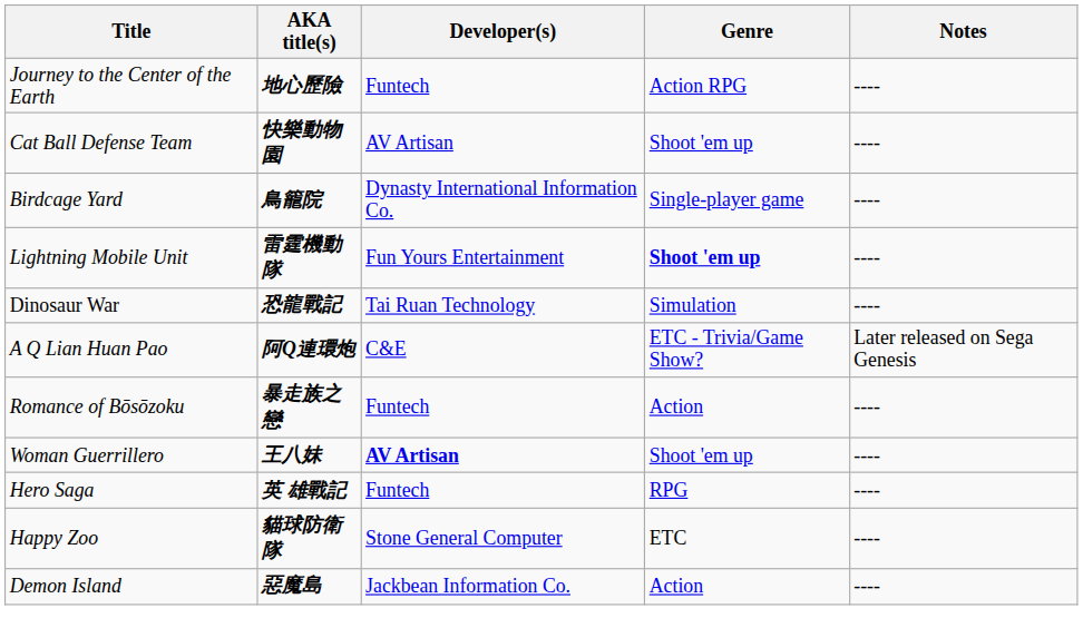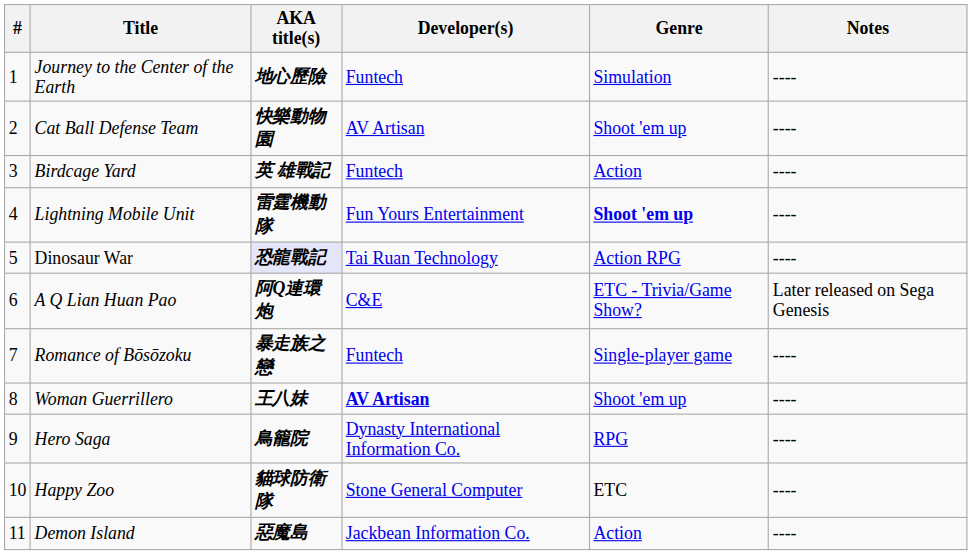+ column: # | 1 | 2 | 3 | 4 | 5 | 6 | 7 | 8 | 9 | 10 | 11
Journey to the Center of the Earth | Genre: Action RPG -> Simulation
Birdcage Yard | AKA title(s): 鳥籠院 -> 英 雄戰記
Birdcage Yard | Developer(s): Dynasty International Information Co. -> Funtech
Birdcage Yard | Genre: Single-player game -> Action
Dinosaur War | AKA title(s): no background -> lavender background
Dinosaur War | Genre: Simulation -> Action RPG
Romance of Bōsōzoku | Genre: Action -> Single-player game
Hero Saga | AKA title(s): 英 雄戰記 -> 鳥籠院
Hero Saga | Developer(s): Funtech -> Dynasty International Information Co.
